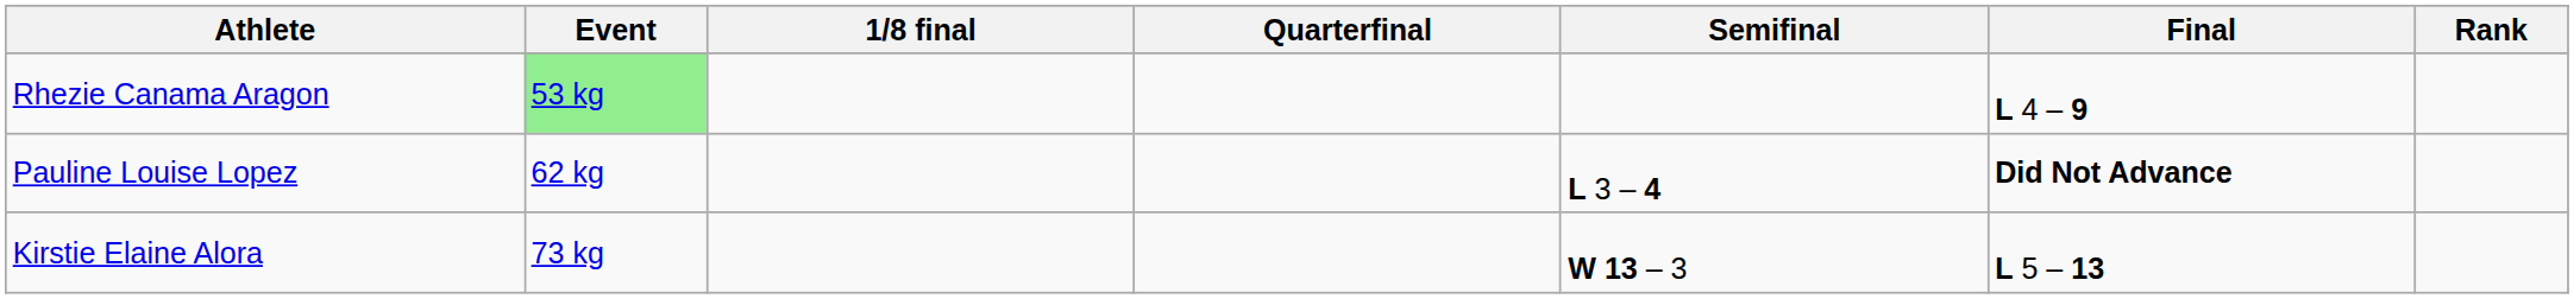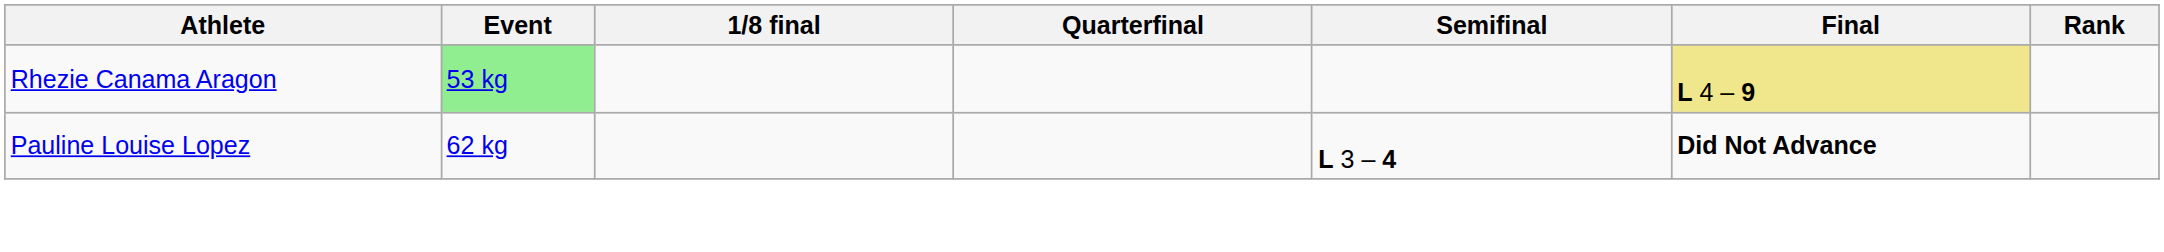Rhezie Canama Aragon | Final: no background -> khaki background
- row: Kirstie Elaine Alora | 73 kg | W 13 – 3 | L 5 – 13
